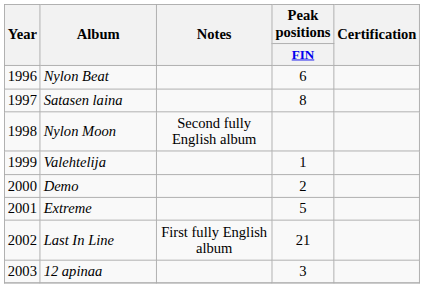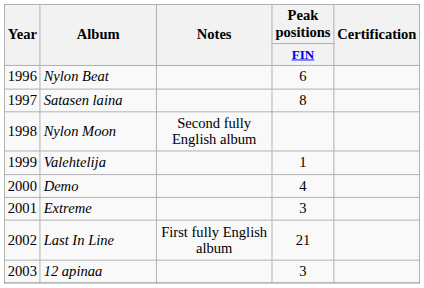Demo | Peak positions / FIN: 2 -> 4
Extreme | Peak positions / FIN: 5 -> 3
